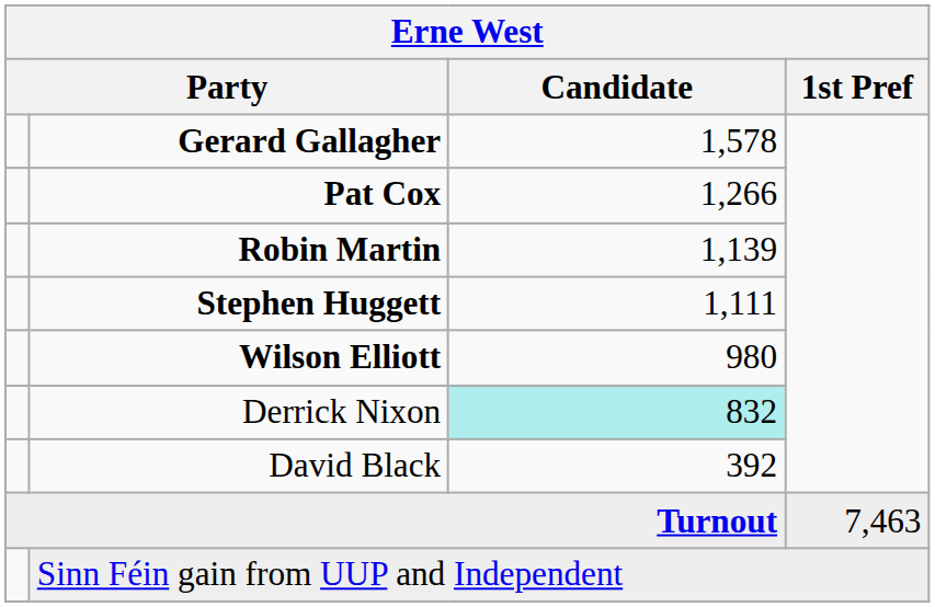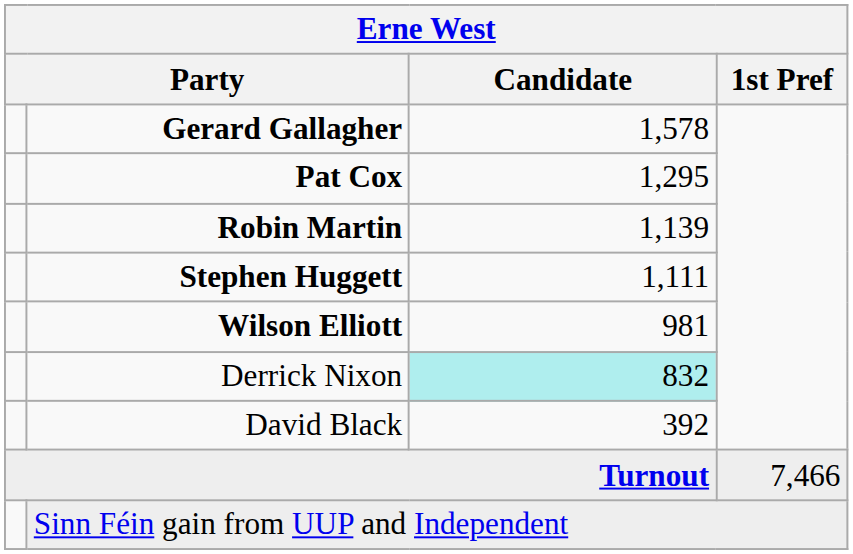Pat Cox | Candidate: 1,266 -> 1,295
Wilson Elliott | Candidate: 980 -> 981
Turnout | 1st Pref: 7,463 -> 7,466
